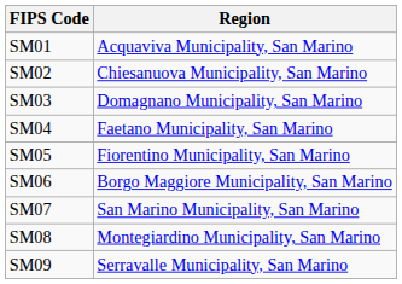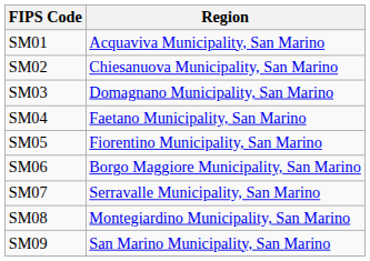SM07 | Region: San Marino Municipality, San Marino -> Serravalle Municipality, San Marino
SM09 | Region: Serravalle Municipality, San Marino -> San Marino Municipality, San Marino
